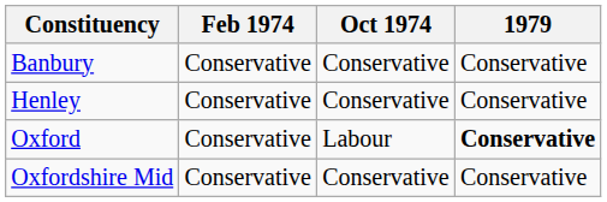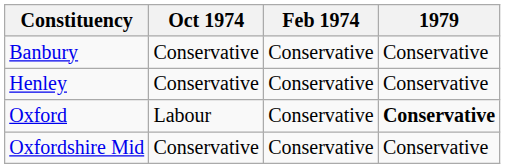columns swapped: Feb 1974 <-> Oct 1974
